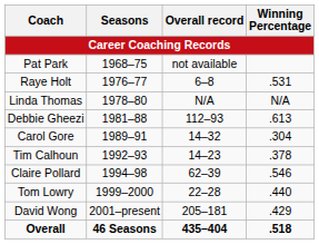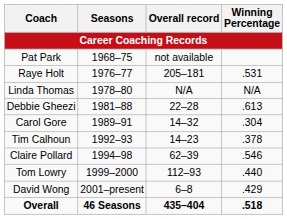Raye Holt | Overall record: 6–8 -> 205–181
Debbie Gheezi | Overall record: 112–93 -> 22–28
Tom Lowry | Overall record: 22–28 -> 112–93
David Wong | Overall record: 205–181 -> 6–8
